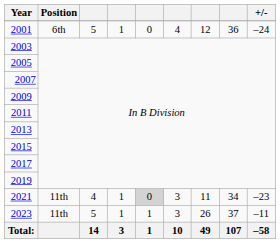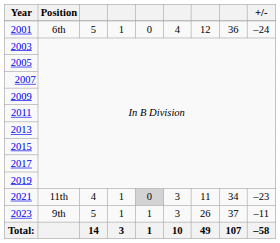2023 | Position: 11th -> 9th
